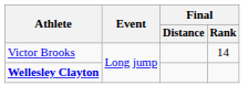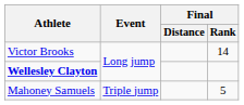+ row: Mahoney Samuels | Triple jump | 5
